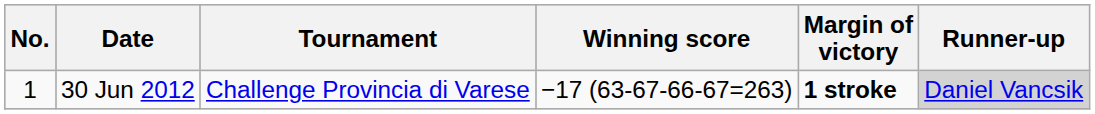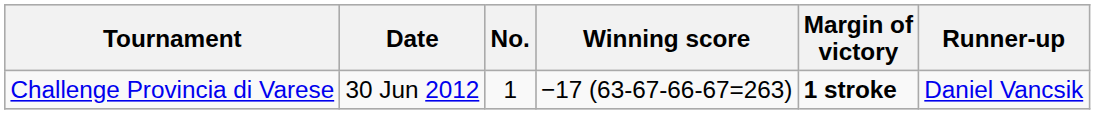columns swapped: No. <-> Tournament
30 Jun 2012 | Runner-up: lightgrey background -> no background
